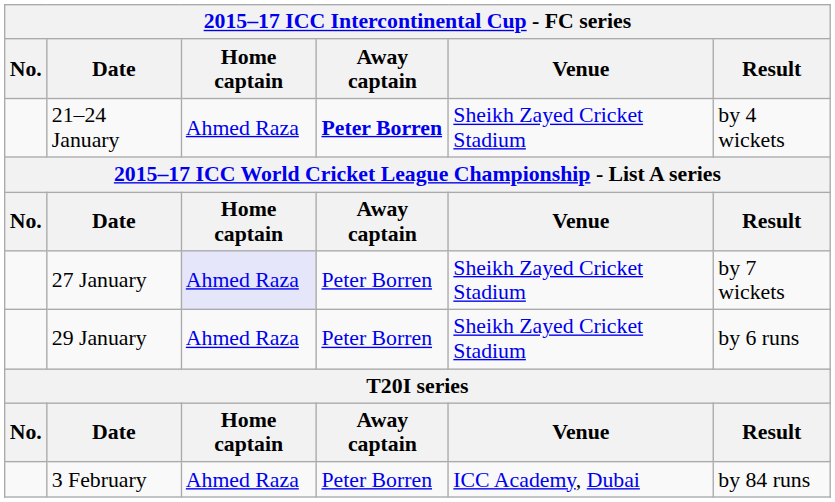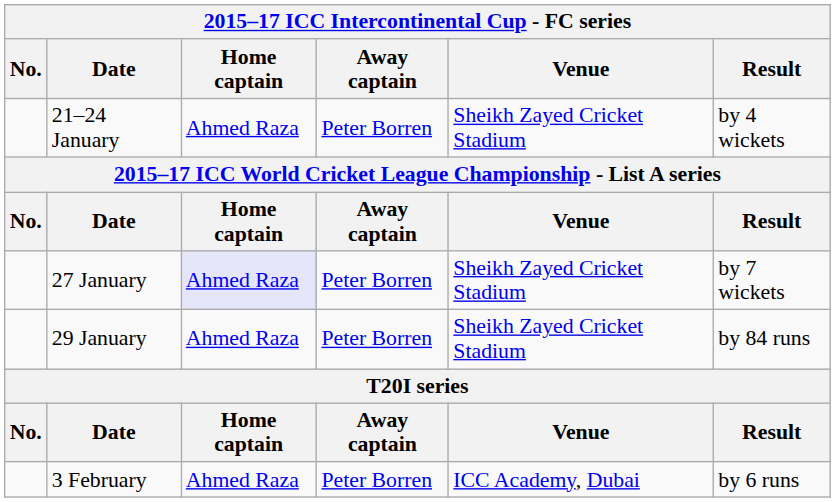21–24 January | 2015–17 ICC Intercontinental Cup - FC series / Away captain: bold -> normal
29 January | 2015–17 ICC Intercontinental Cup - FC series / Result: by 6 runs -> by 84 runs
3 February | 2015–17 ICC Intercontinental Cup - FC series / Result: by 84 runs -> by 6 runs
